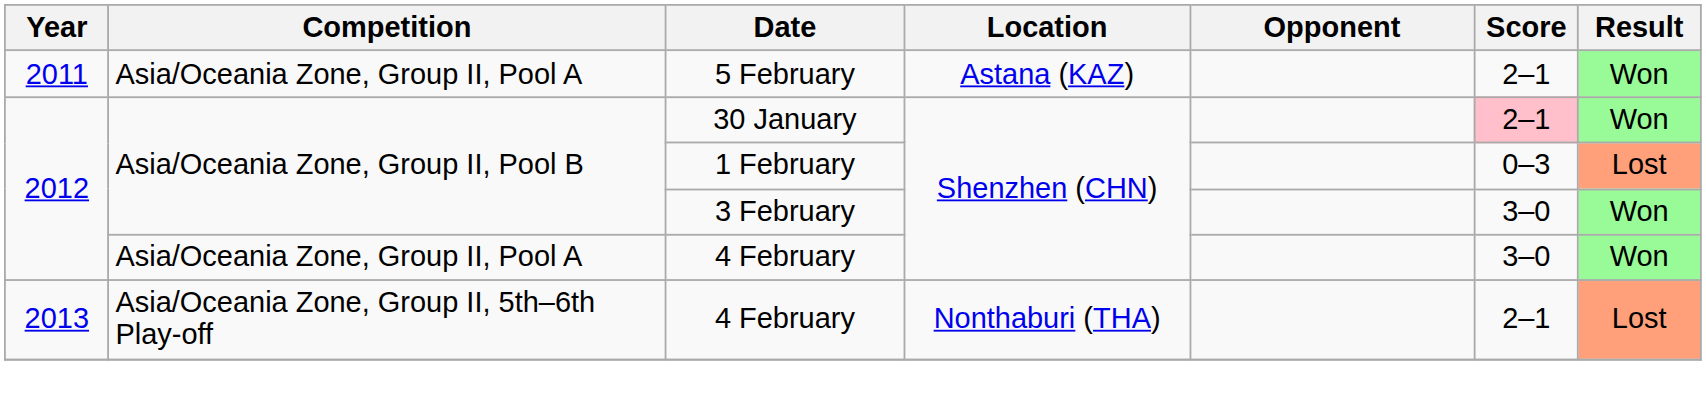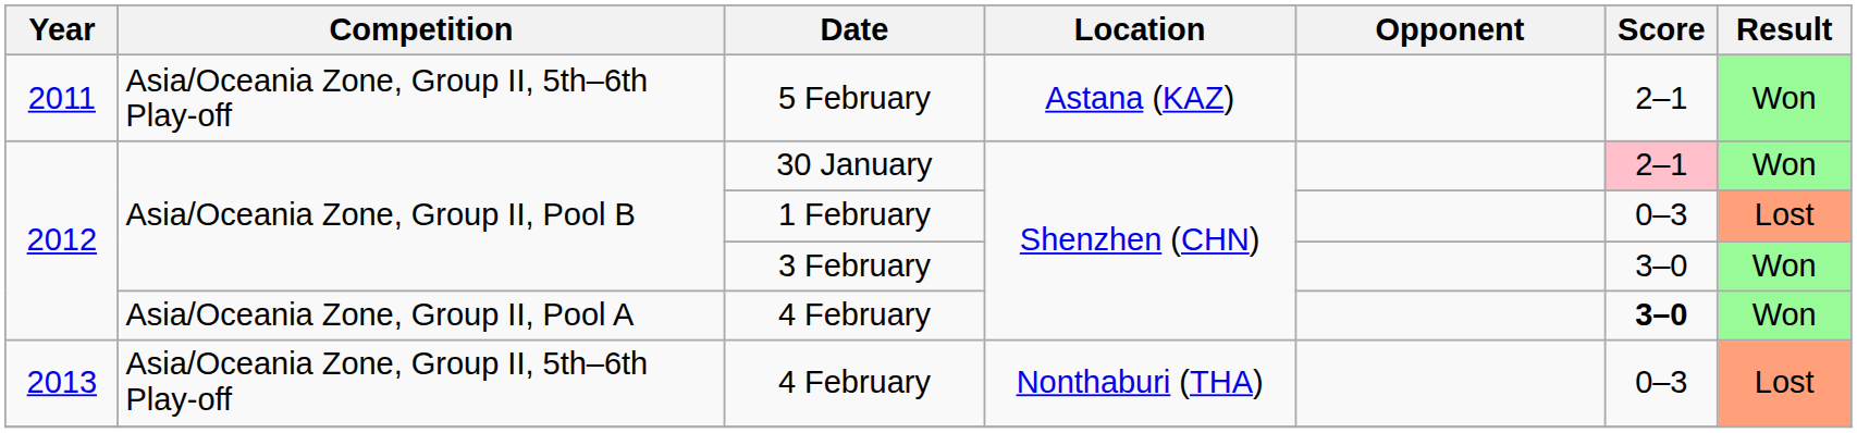5 February | Competition: Asia/Oceania Zone, Group II, Pool A -> Asia/Oceania Zone, Group II, 5th–6th Play-off
2012 / 4 February | Score: normal -> bold
2013 / 4 February | Score: 2–1 -> 0–3
